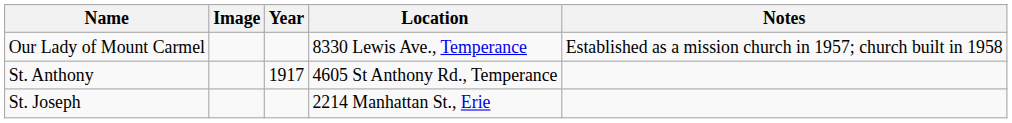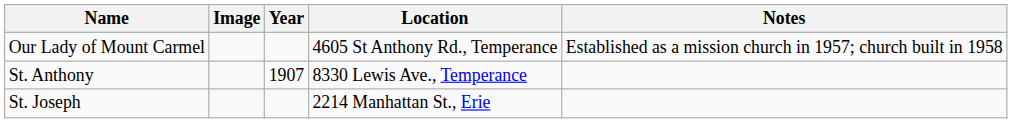Our Lady of Mount Carmel | Location: 8330 Lewis Ave., Temperance -> 4605 St Anthony Rd., Temperance
St. Anthony | Year: 1917 -> 1907
St. Anthony | Location: 4605 St Anthony Rd., Temperance -> 8330 Lewis Ave., Temperance
